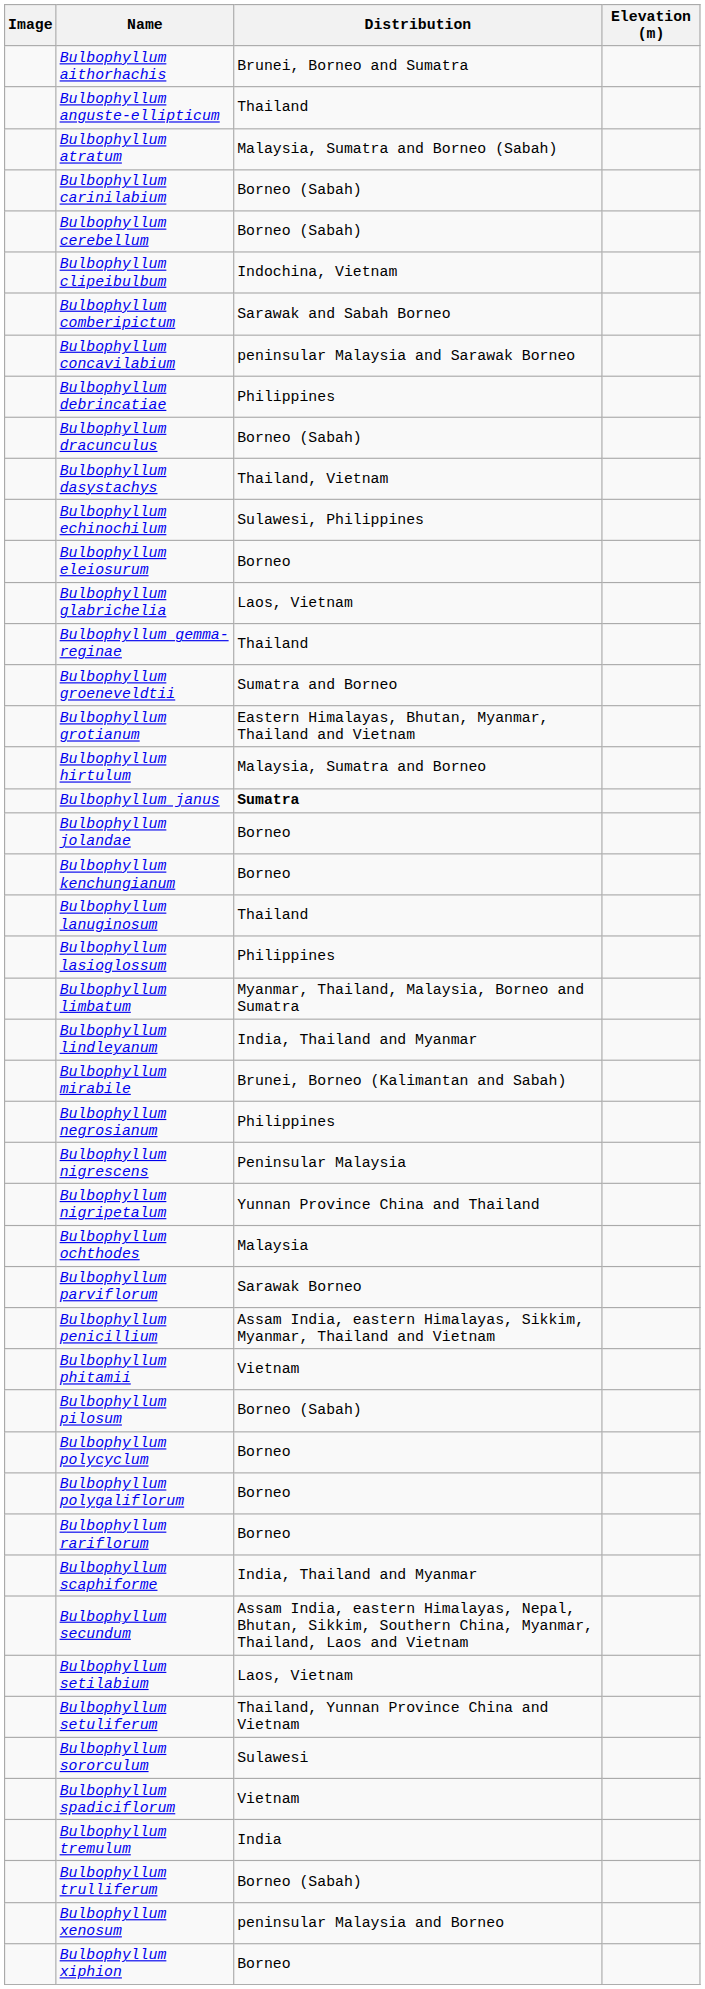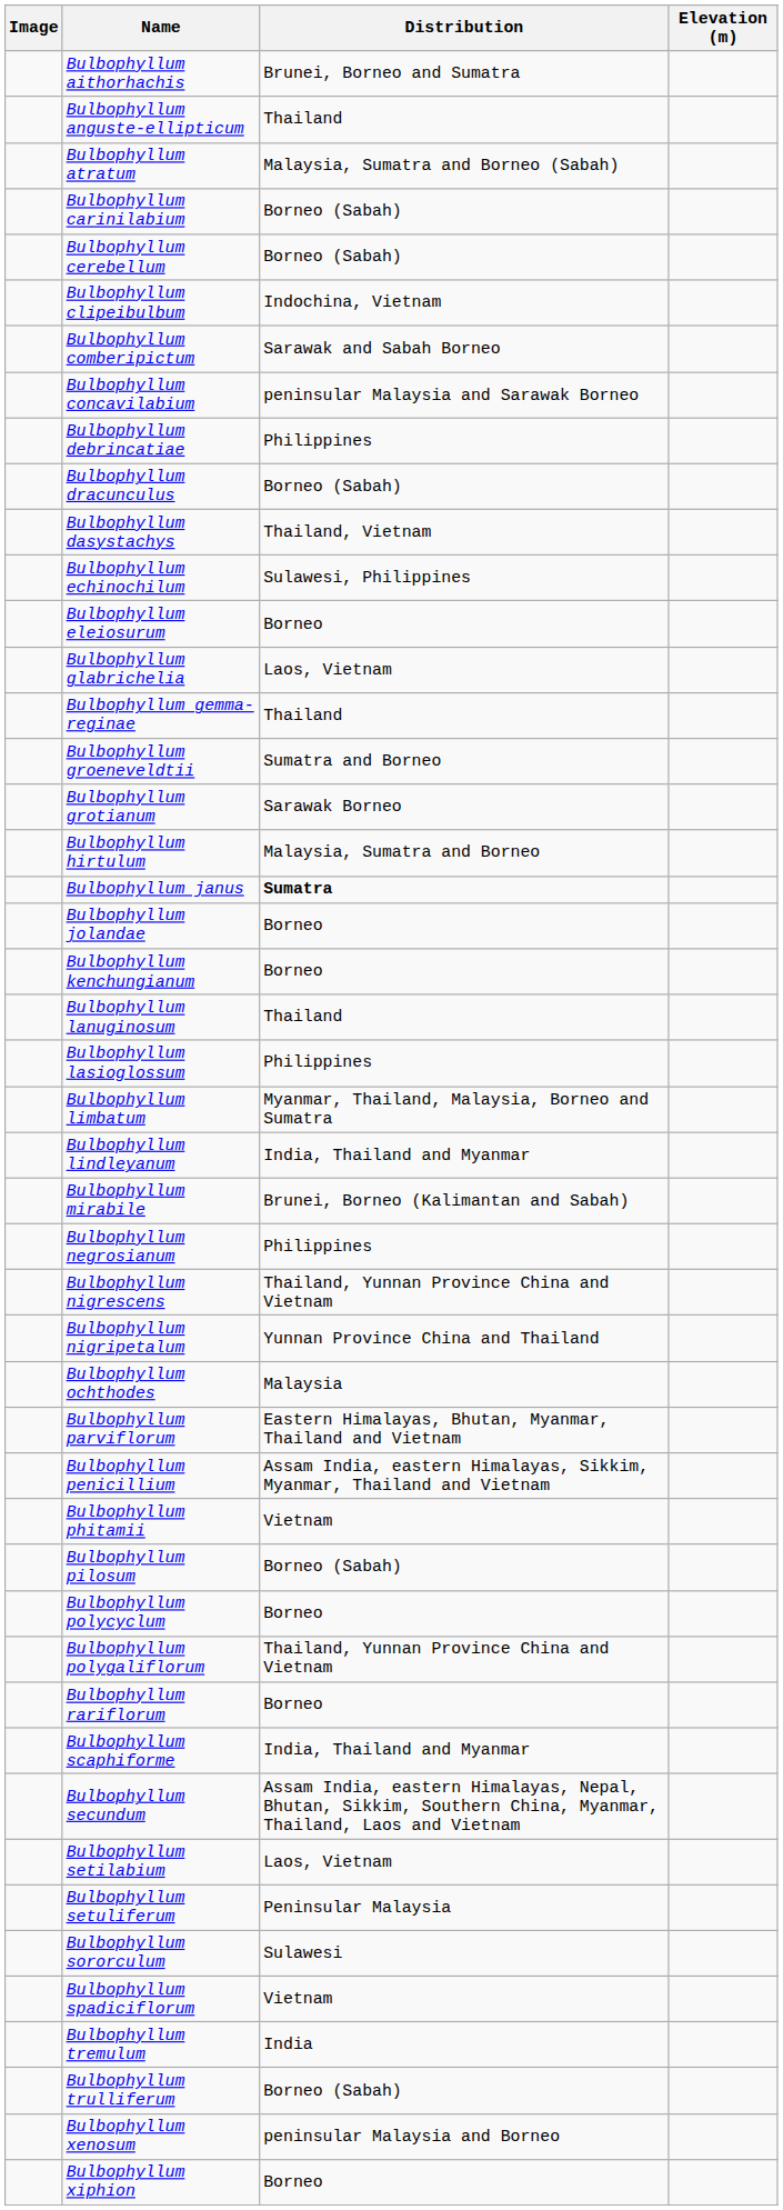Bulbophyllum grotianum | Distribution: Eastern Himalayas, Bhutan, Myanmar, Thailand and Vietnam -> Sarawak Borneo
Bulbophyllum nigrescens | Distribution: Peninsular Malaysia -> Thailand, Yunnan Province China and Vietnam
Bulbophyllum parviflorum | Distribution: Sarawak Borneo -> Eastern Himalayas, Bhutan, Myanmar, Thailand and Vietnam
Bulbophyllum polygaliflorum | Distribution: Borneo -> Thailand, Yunnan Province China and Vietnam
Bulbophyllum setuliferum | Distribution: Thailand, Yunnan Province China and Vietnam -> Peninsular Malaysia
